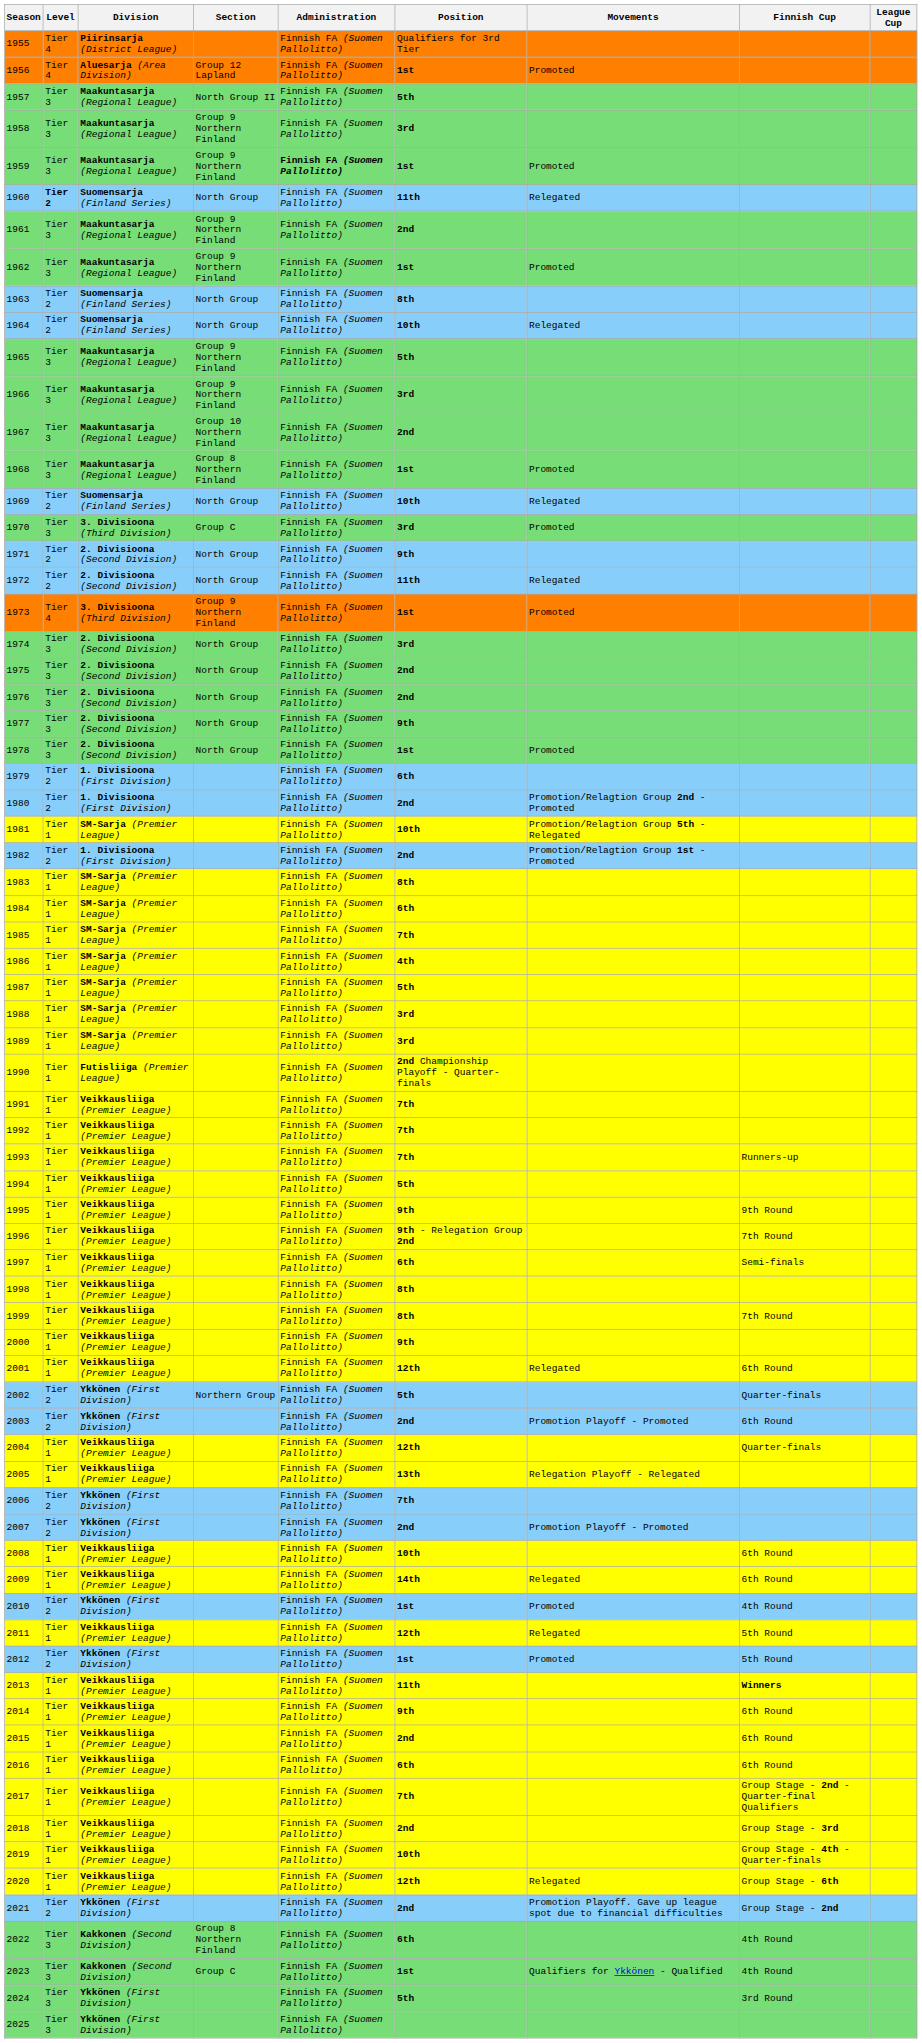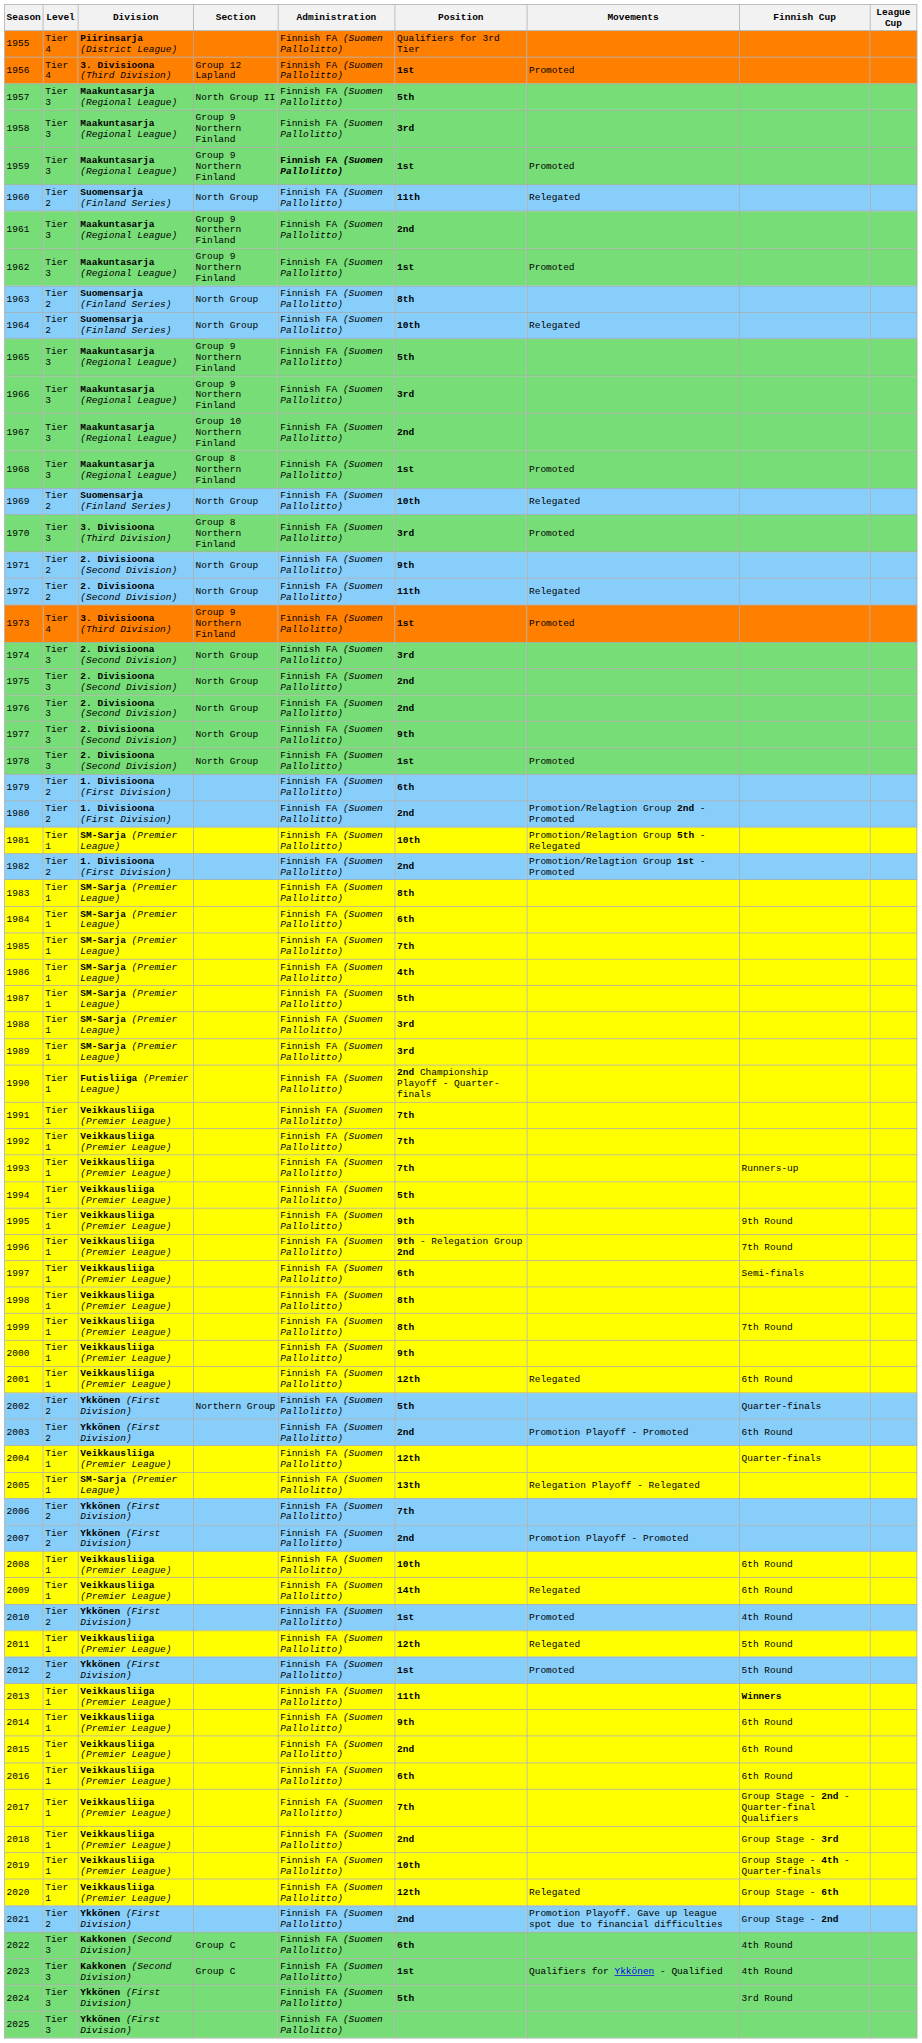1956 | Division: Aluesarja (Area Division) -> 3. Divisioona (Third Division)
1960 | Level: bold -> normal
1970 | Section: Group C -> Group 8 Northern Finland
2005 | Division: Veikkausliiga (Premier League) -> SM-Sarja (Premier League)
2022 | Section: Group 8 Northern Finland -> Group C
